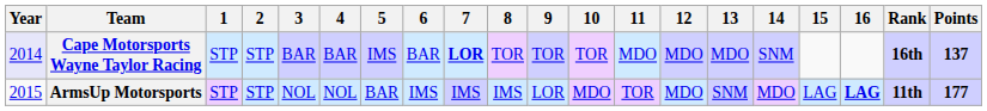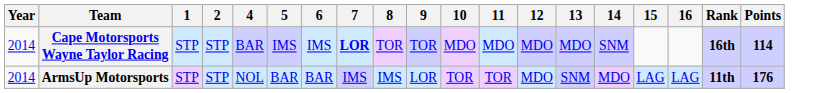- column: 3 | BAR | NOL
Cape Motorsports Wayne Taylor Racing | Year: lavender background -> no background
Cape Motorsports Wayne Taylor Racing | 6: BAR -> IMS
Cape Motorsports Wayne Taylor Racing | 10: TOR -> MDO
Cape Motorsports Wayne Taylor Racing | Points: 137 -> 114
ArmsUp Motorsports | Year: 2015 -> 2014
ArmsUp Motorsports | 6: IMS -> BAR
ArmsUp Motorsports | 10: MDO -> TOR
ArmsUp Motorsports | 16: bold -> normal
ArmsUp Motorsports | Points: 177 -> 176
